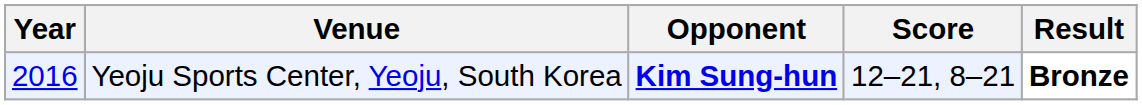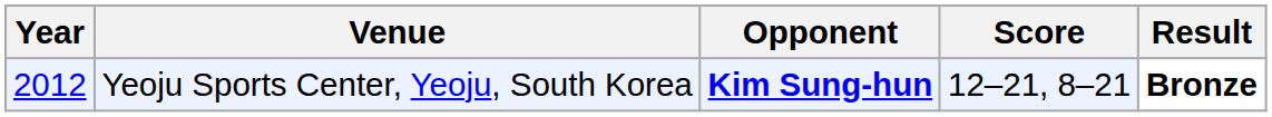Yeoju Sports Center, Yeoju, South Korea | Year: 2016 -> 2012
